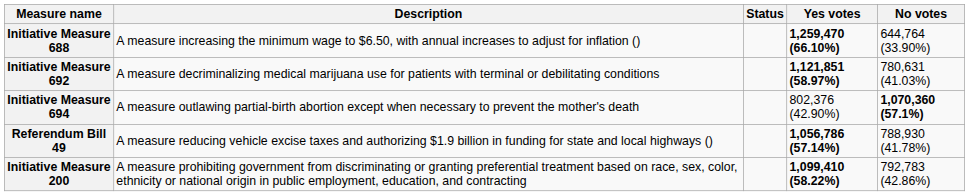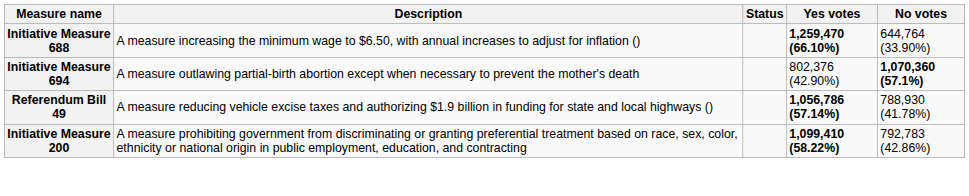- row: Initiative Measure 692 | A measure decriminalizing medical marijuana use for patients with terminal or debilitating conditions | 1,121,851 (58.97%) | 780,631 (41.03%)
